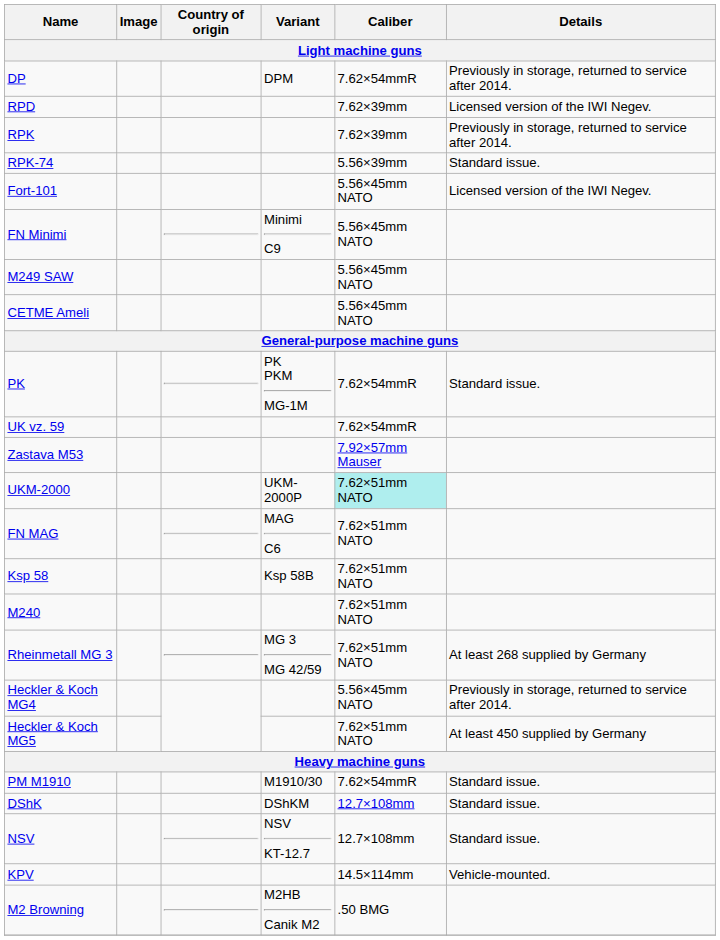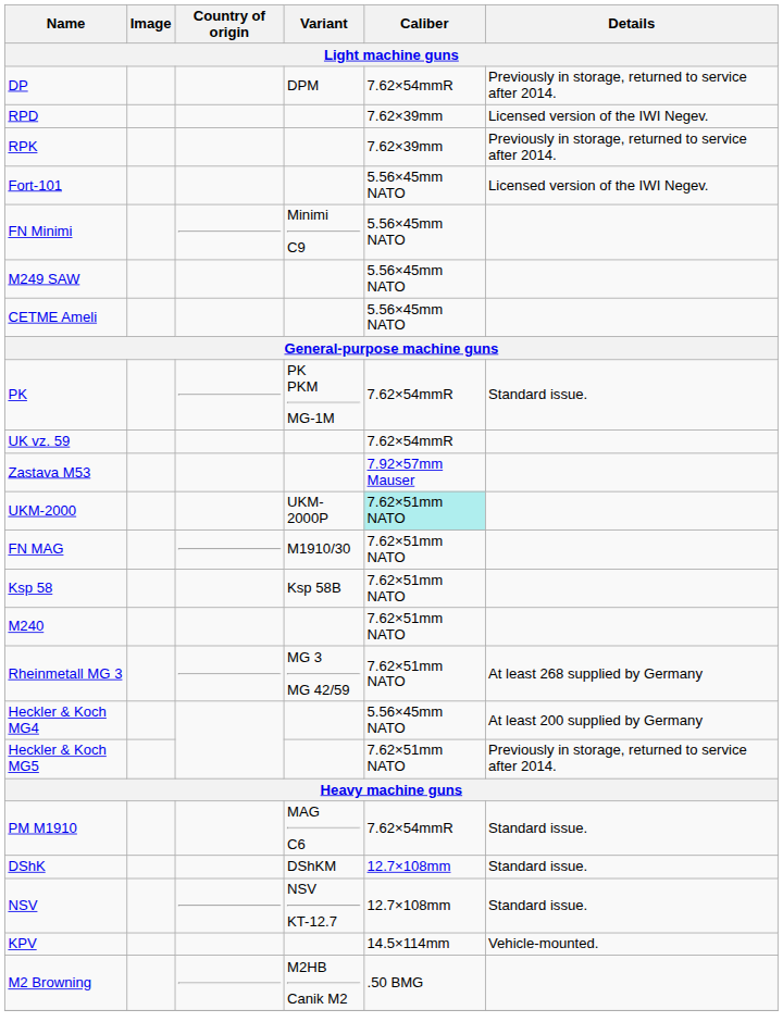- row: RPK-74 | 5.56×39mm | Standard issue.
FN MAG | Variant: MAG C6 -> M1910/30
Heckler & Koch MG4 | Details: Previously in storage, returned to service after 2014. -> At least 200 supplied by Germany
Heckler & Koch MG5 | Details: At least 450 supplied by Germany -> Previously in storage, returned to service after 2014.
PM M1910 | Variant: M1910/30 -> MAG C6
